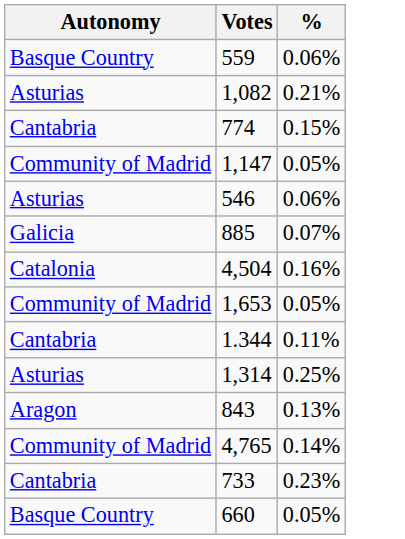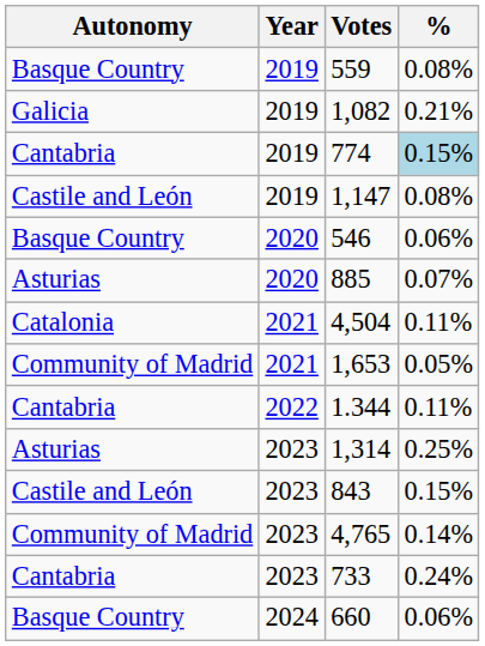+ column: Year | 2019 | 2019 | 2019 | 2019 | 2020 | 2020 | 2021 | 2021 | 2022 | 2023 | 2023 | 2023 | 2023 | 2024
559 | %: 0.06% -> 0.08%
1,082 | Autonomy: Asturias -> Galicia
774 | %: no background -> lightblue background
1,147 | Autonomy: Community of Madrid -> Castile and León
1,147 | %: 0.05% -> 0.08%
546 | Autonomy: Asturias -> Basque Country
885 | Autonomy: Galicia -> Asturias
4,504 | %: 0.16% -> 0.11%
843 | Autonomy: Aragon -> Castile and León
843 | %: 0.13% -> 0.15%
733 | %: 0.23% -> 0.24%
660 | %: 0.05% -> 0.06%
